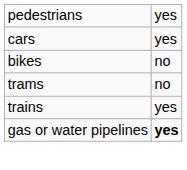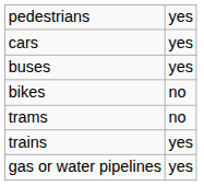+ row: buses | yes
gas or water pipelines | column 2: bold -> normal
